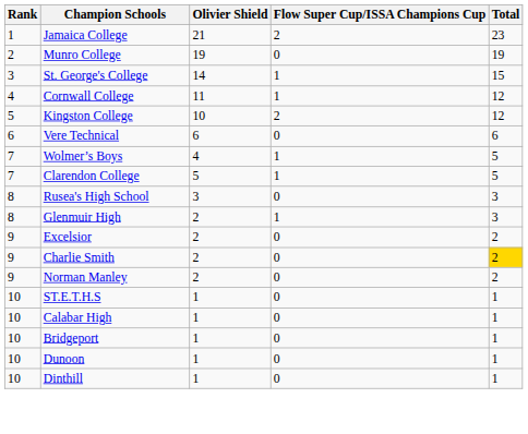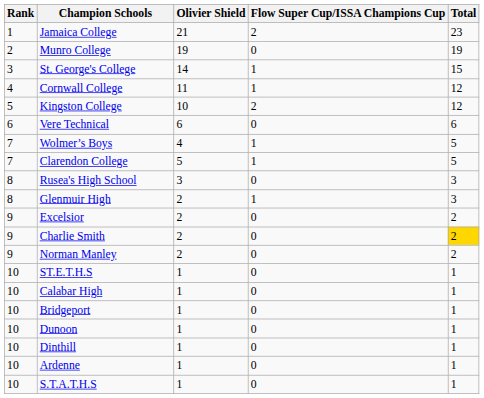+ row: 10 | Ardenne | 1 | 0 | 1
+ row: 10 | S.T.A.T.H.S | 1 | 0 | 1
